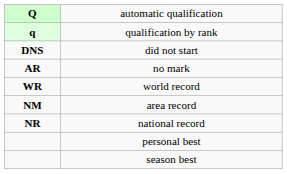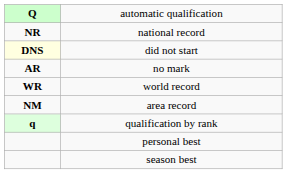rows swapped: qualification by rank <-> national record
did not start | column 1: no background -> lightyellow background
